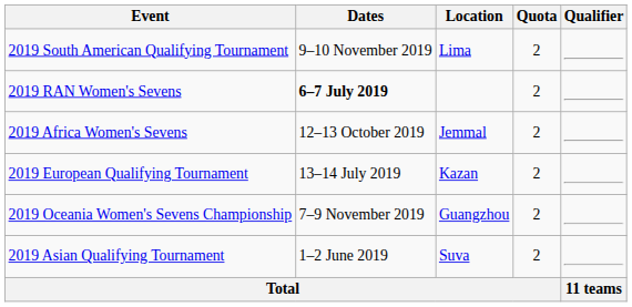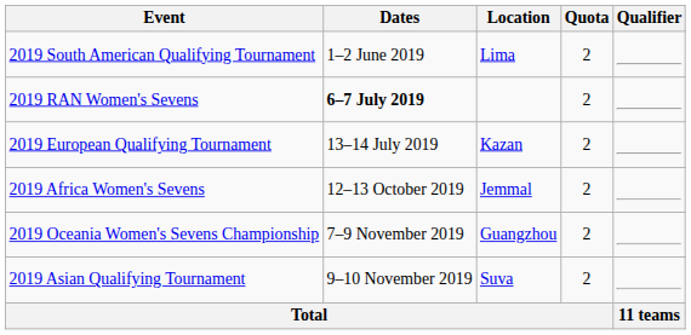2019 South American Qualifying Tournament | Dates: 9–10 November 2019 -> 1–2 June 2019
rows swapped: 2019 European Qualifying Tournament <-> 2019 Africa Women's Sevens
2019 Asian Qualifying Tournament | Dates: 1–2 June 2019 -> 9–10 November 2019
